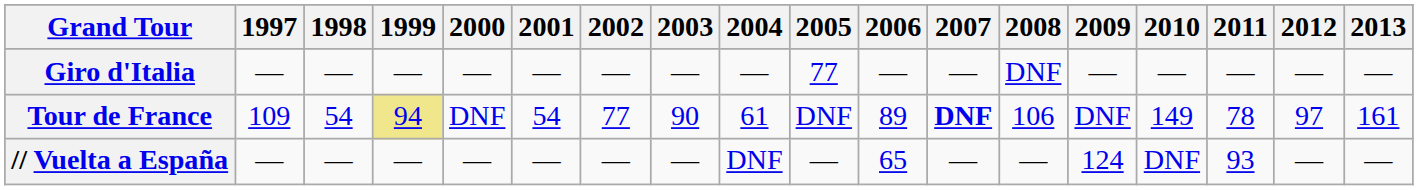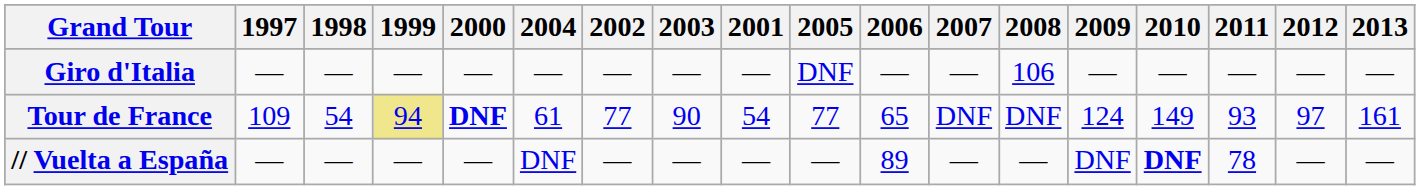columns swapped: 2001 <-> 2004
Giro d'Italia | 2005: 77 -> DNF
Giro d'Italia | 2008: DNF -> 106
Tour de France | 2000: normal -> bold
Tour de France | 2005: DNF -> 77
Tour de France | 2006: 89 -> 65
Tour de France | 2007: bold -> normal
Tour de France | 2008: 106 -> DNF
Tour de France | 2009: DNF -> 124
Tour de France | 2011: 78 -> 93
// Vuelta a España | 2006: 65 -> 89
// Vuelta a España | 2009: 124 -> DNF
// Vuelta a España | 2010: normal -> bold
// Vuelta a España | 2011: 93 -> 78
